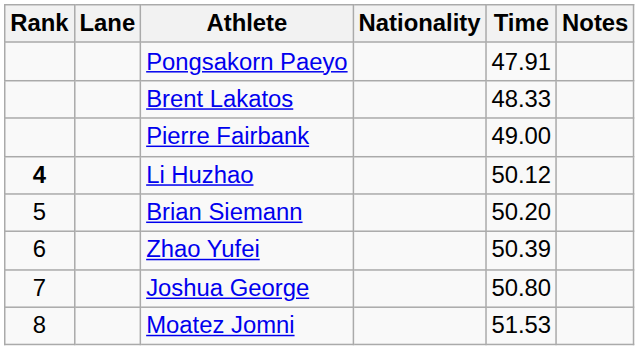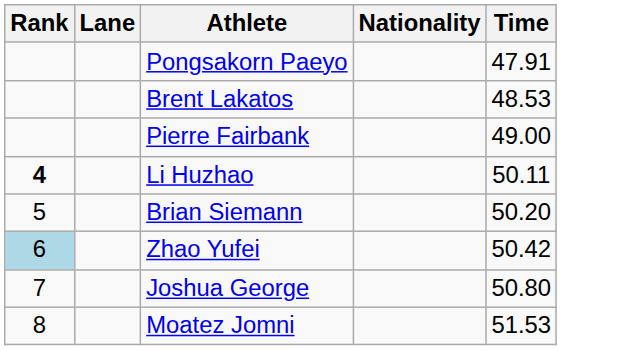- column: Notes
Brent Lakatos | Time: 48.33 -> 48.53
Li Huzhao | Time: 50.12 -> 50.11
Zhao Yufei | Rank: no background -> lightblue background
Zhao Yufei | Time: 50.39 -> 50.42
